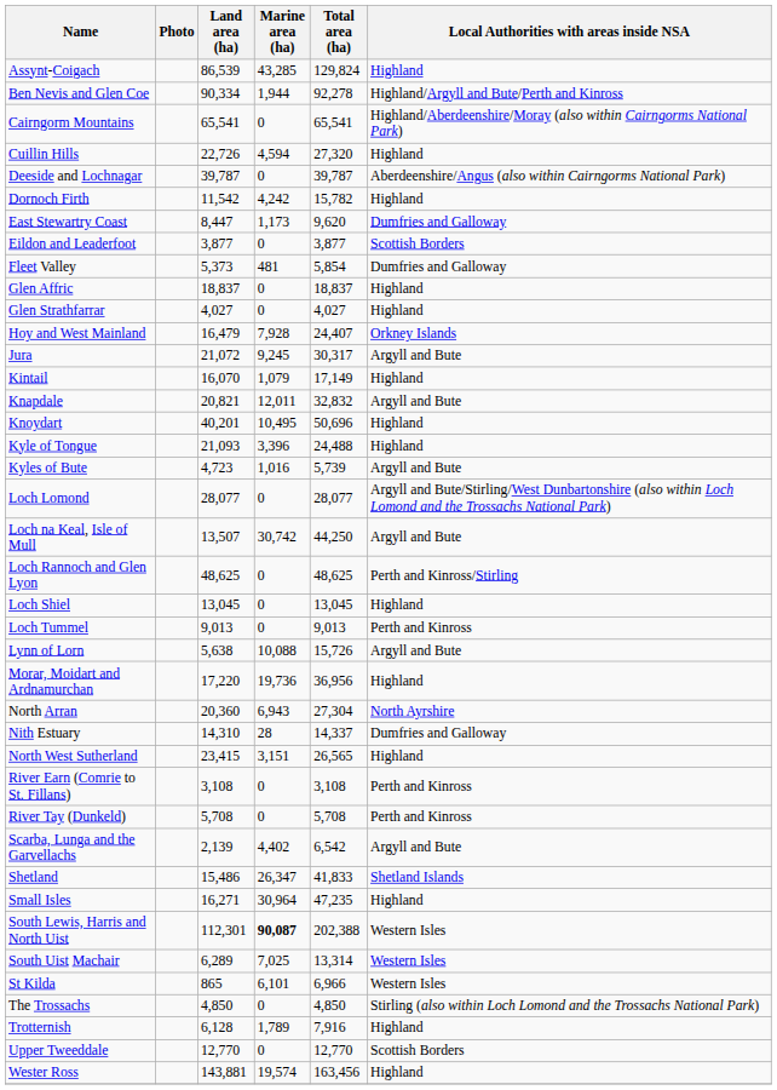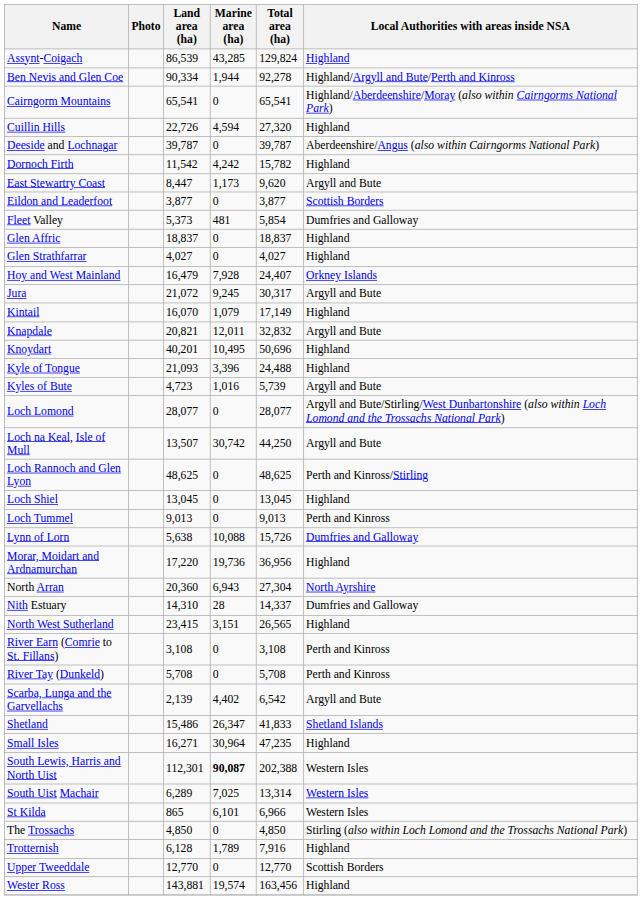East Stewartry Coast | Local Authorities with areas inside NSA: Dumfries and Galloway -> Argyll and Bute
Lynn of Lorn | Local Authorities with areas inside NSA: Argyll and Bute -> Dumfries and Galloway
